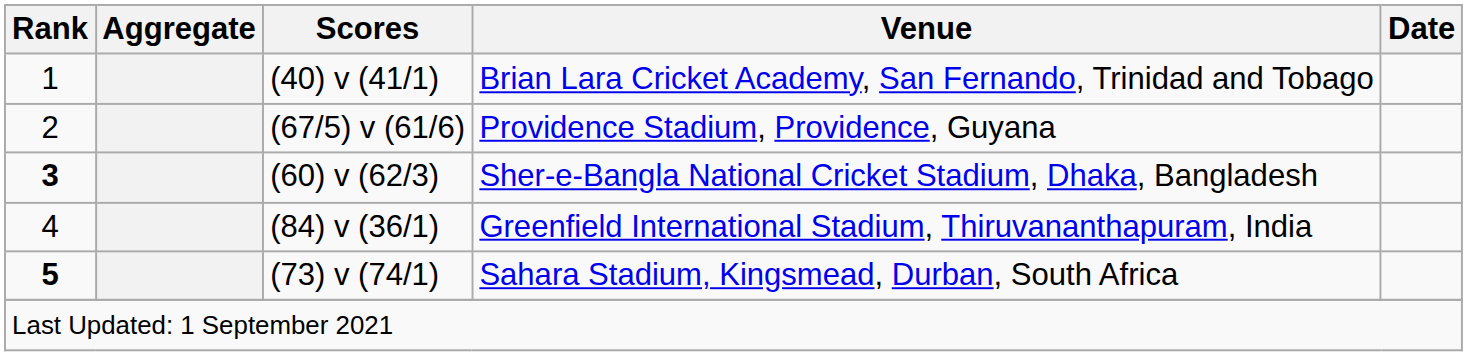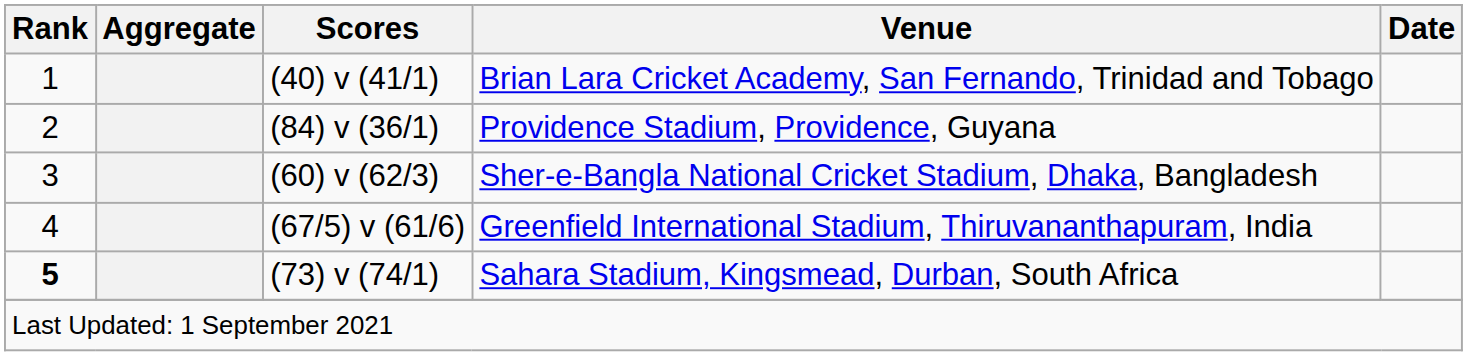Providence Stadium, Providence, Guyana | Scores: (67/5) v (61/6) -> (84) v (36/1)
Sher-e-Bangla National Cricket Stadium, Dhaka, Bangladesh | Rank: bold -> normal
Greenfield International Stadium, Thiruvananthapuram, India | Scores: (84) v (36/1) -> (67/5) v (61/6)
